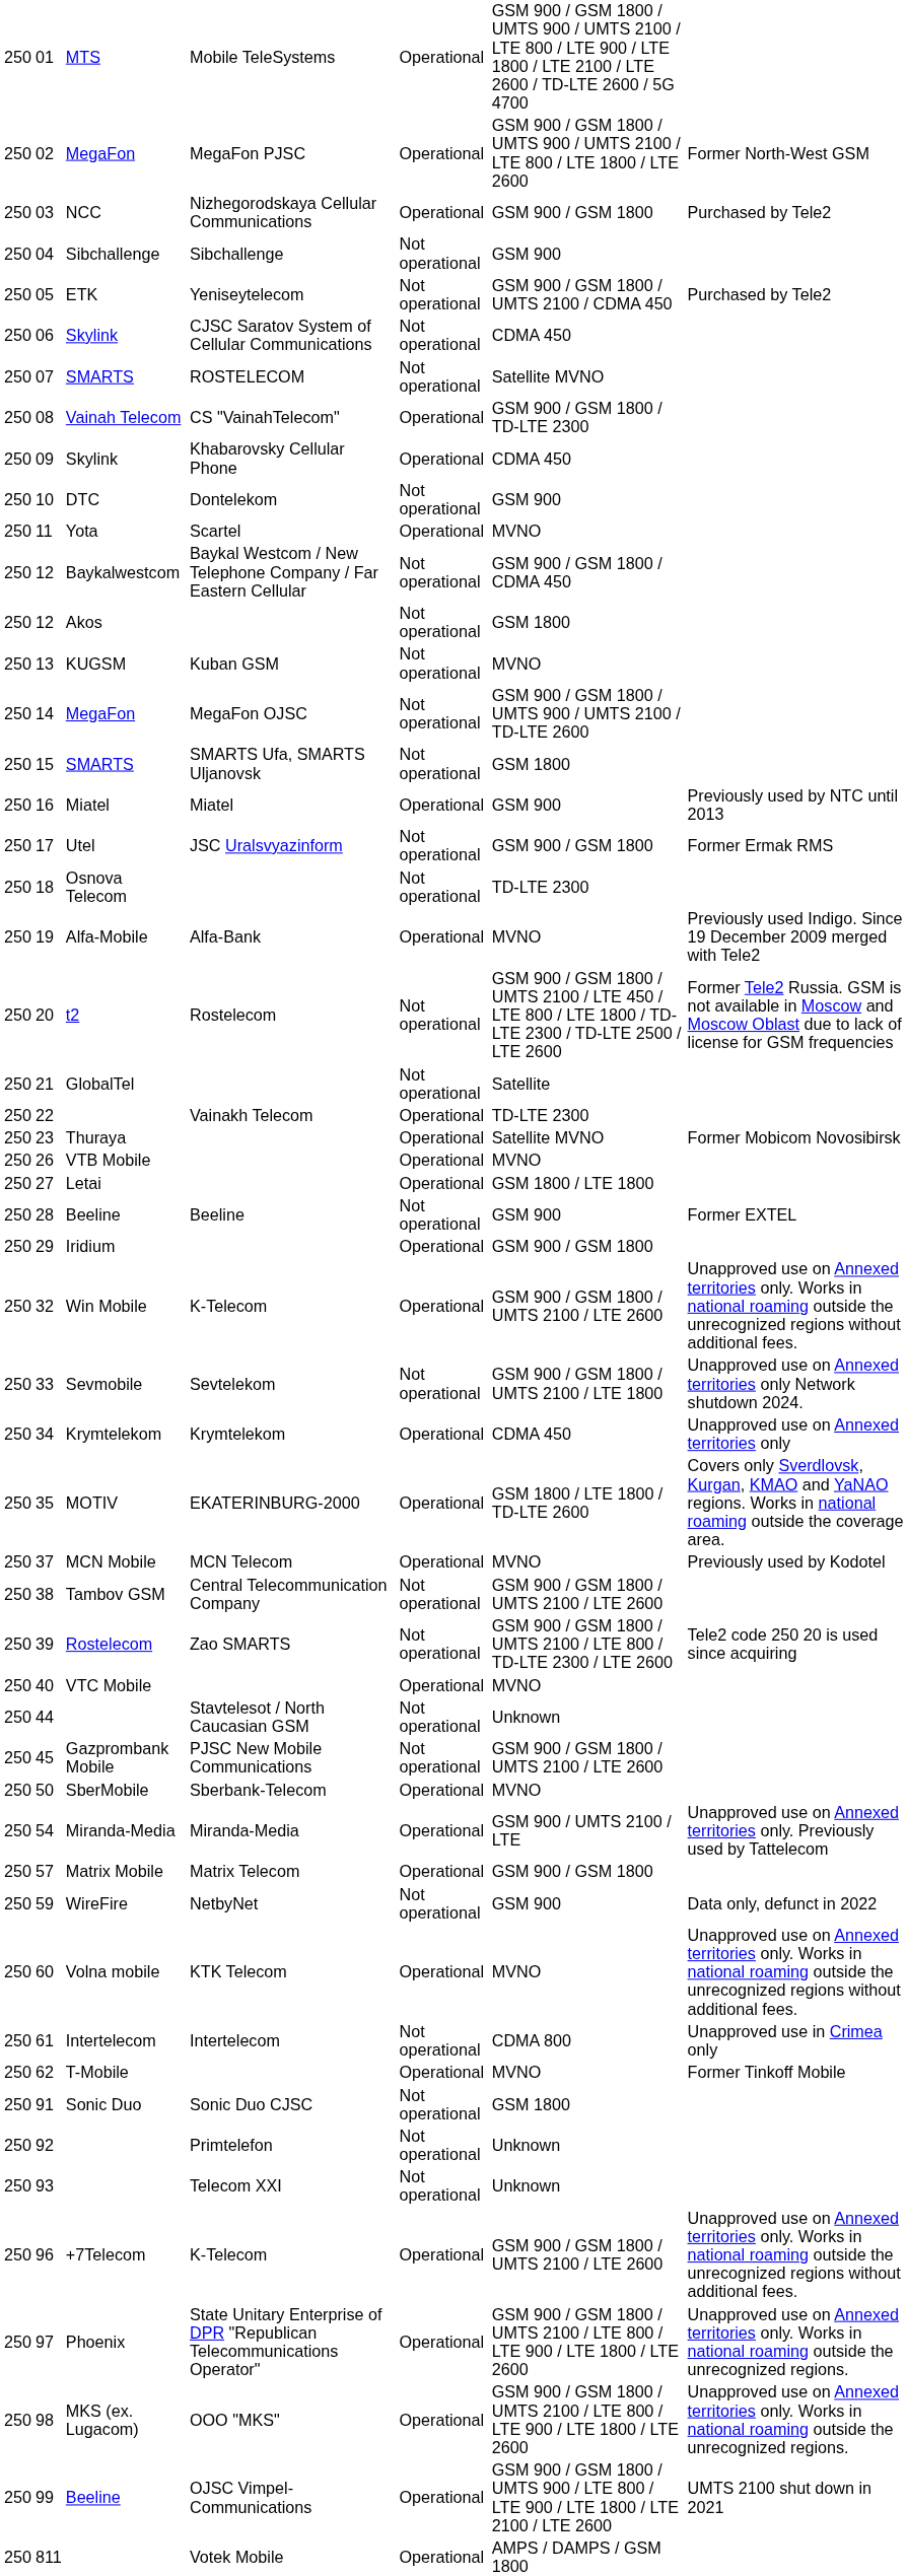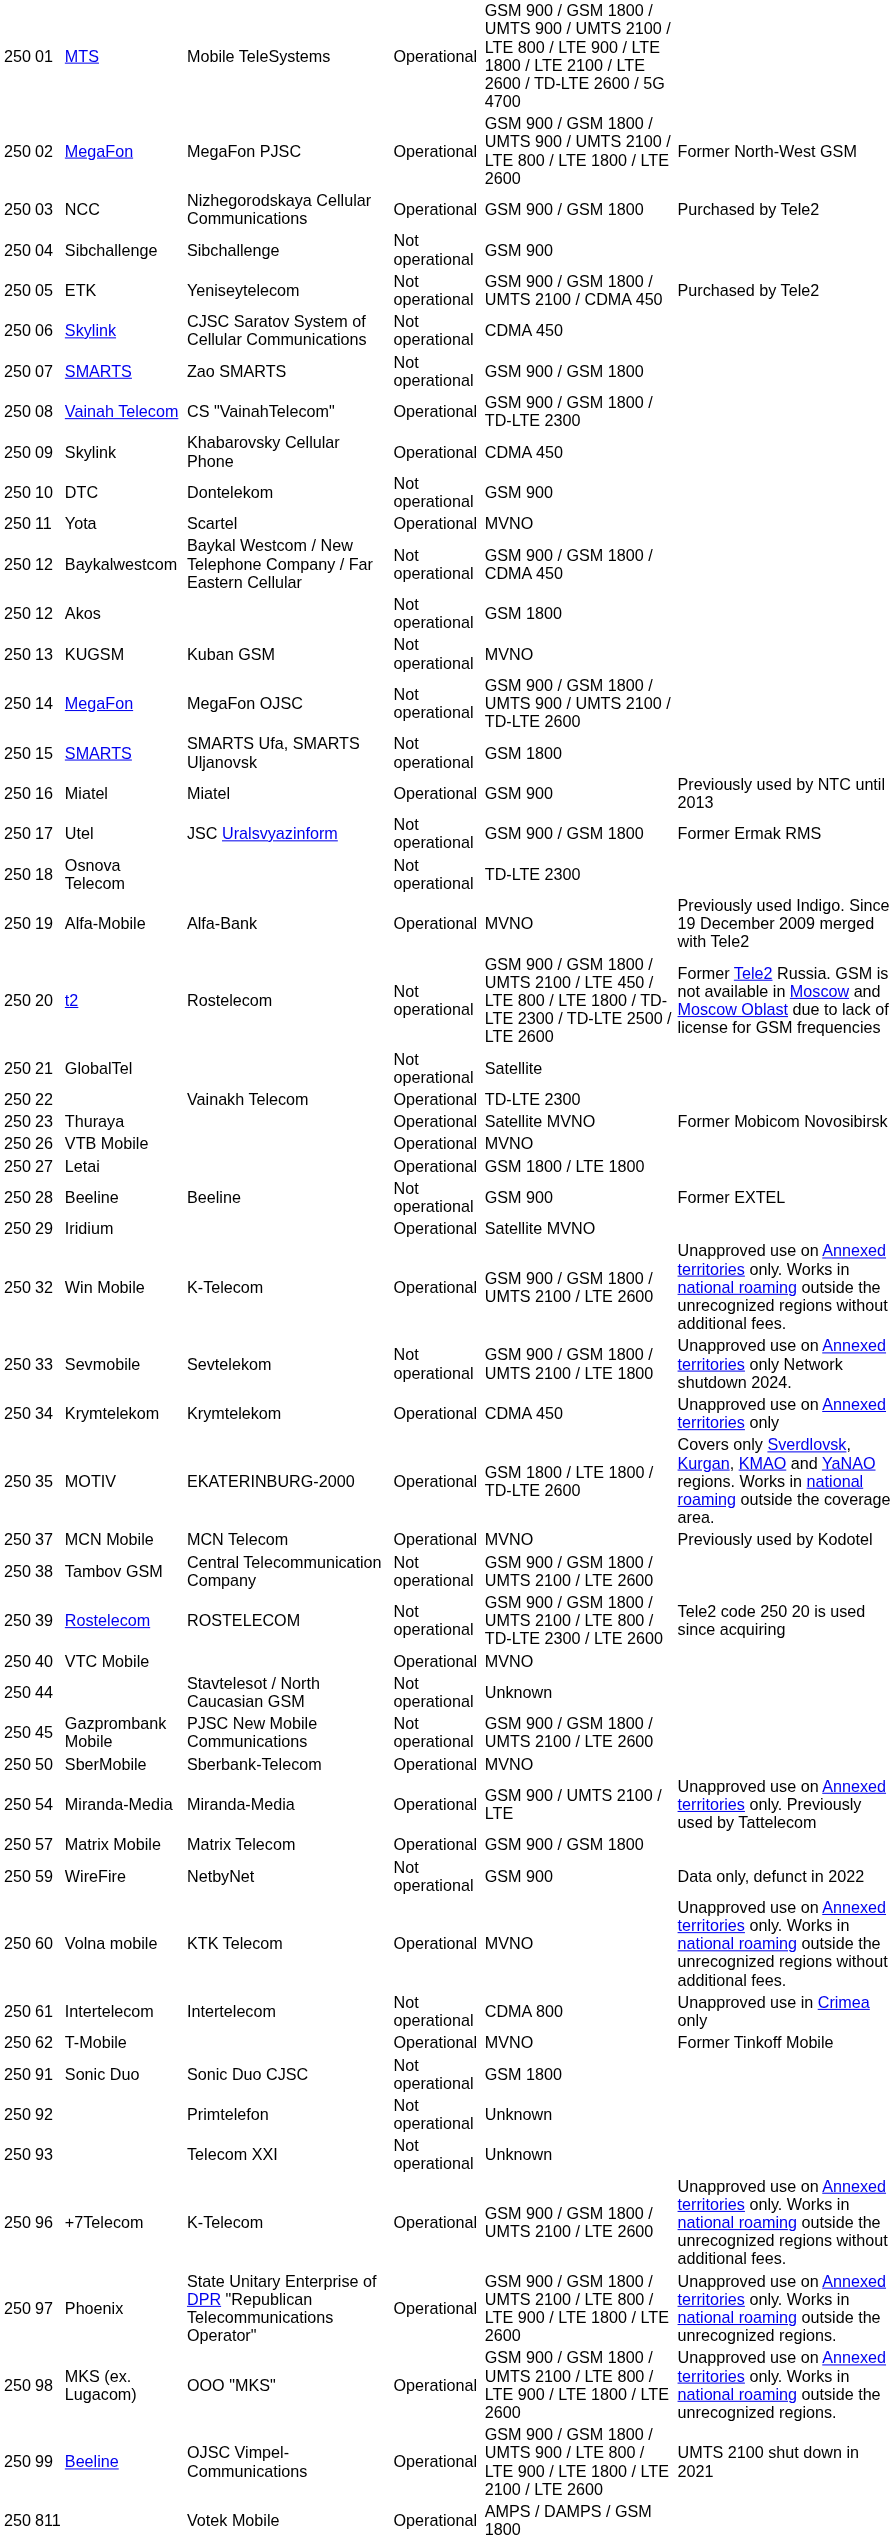07 | column 4: ROSTELECOM -> Zao SMARTS
07 | column 6: Satellite MVNO -> GSM 900 / GSM 1800
29 | column 6: GSM 900 / GSM 1800 -> Satellite MVNO
39 | column 4: Zao SMARTS -> ROSTELECOM
